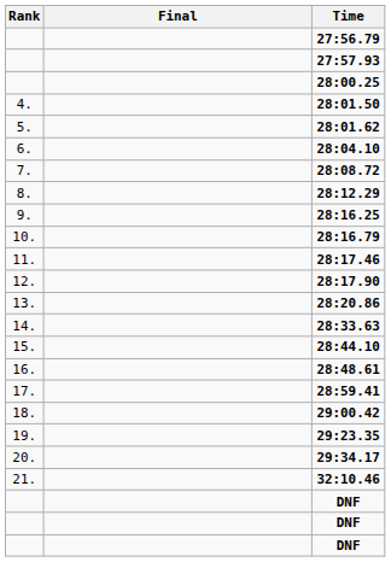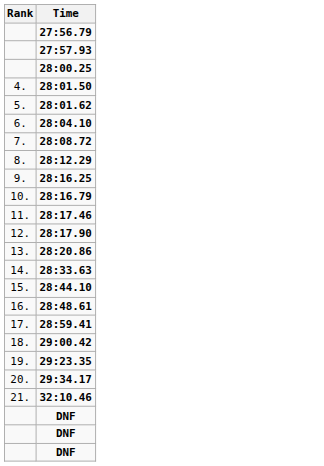- column: Final
